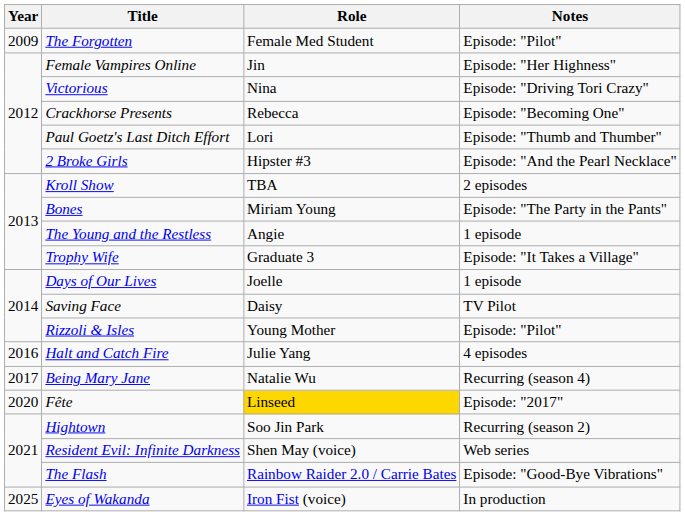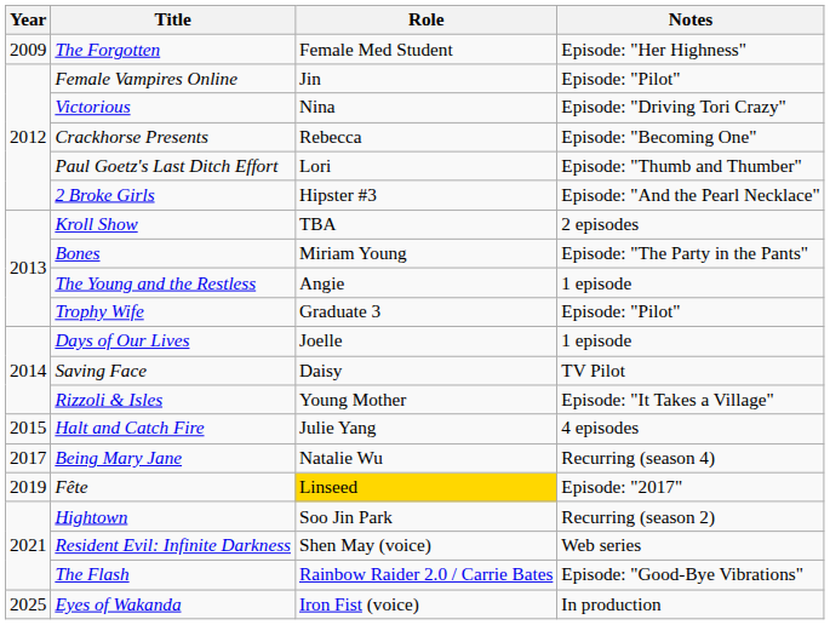The Forgotten | Notes: Episode: "Pilot" -> Episode: "Her Highness"
Female Vampires Online | Notes: Episode: "Her Highness" -> Episode: "Pilot"
Trophy Wife | Notes: Episode: "It Takes a Village" -> Episode: "Pilot"
Rizzoli & Isles | Notes: Episode: "Pilot" -> Episode: "It Takes a Village"
Halt and Catch Fire | Year: 2016 -> 2015
Fête | Year: 2020 -> 2019
